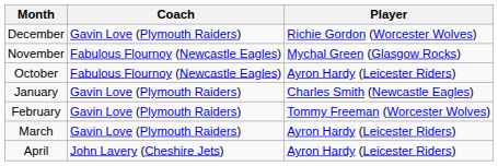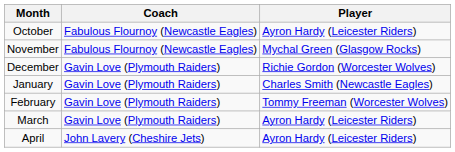rows swapped: October <-> December
